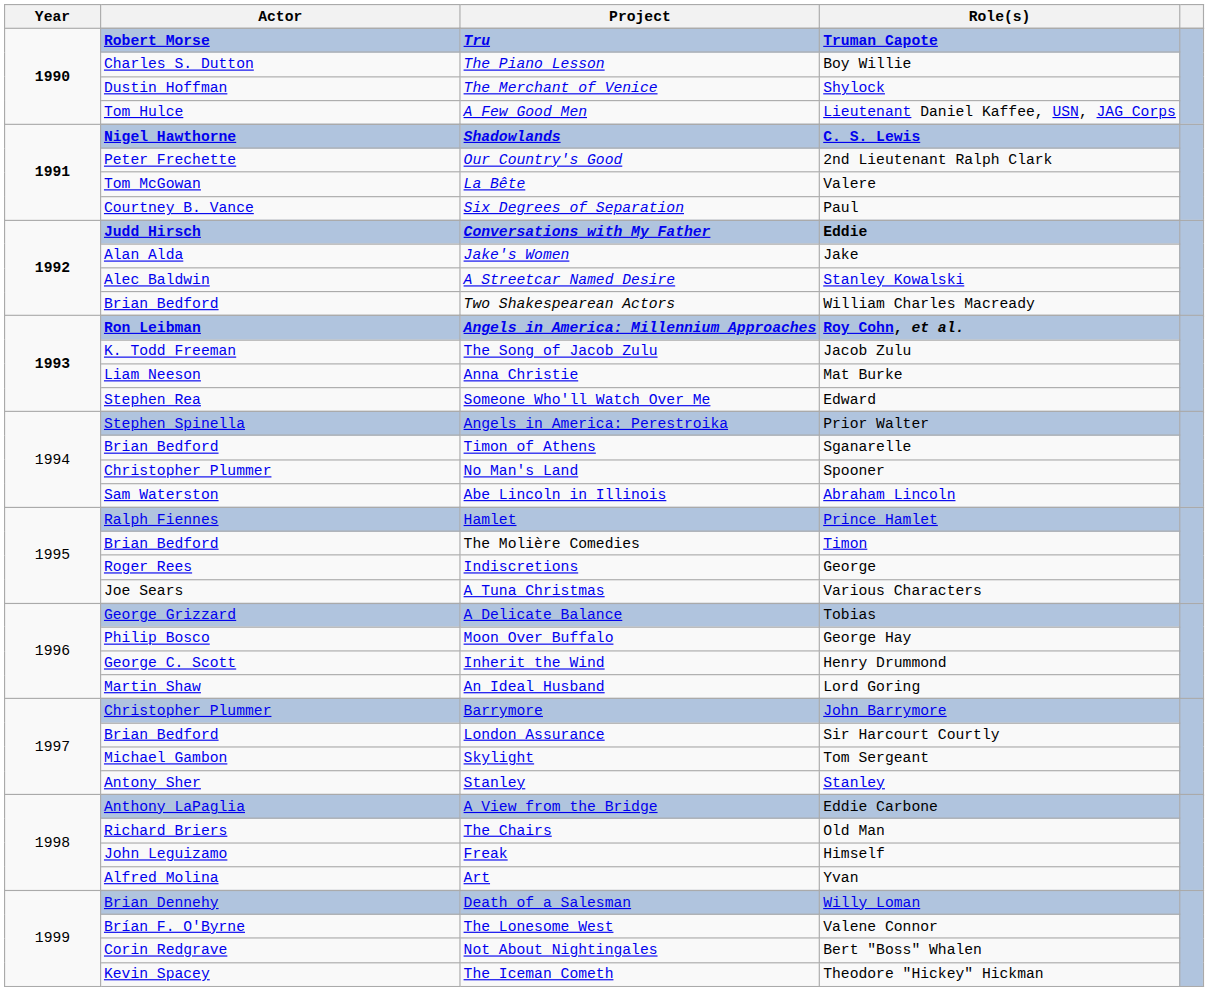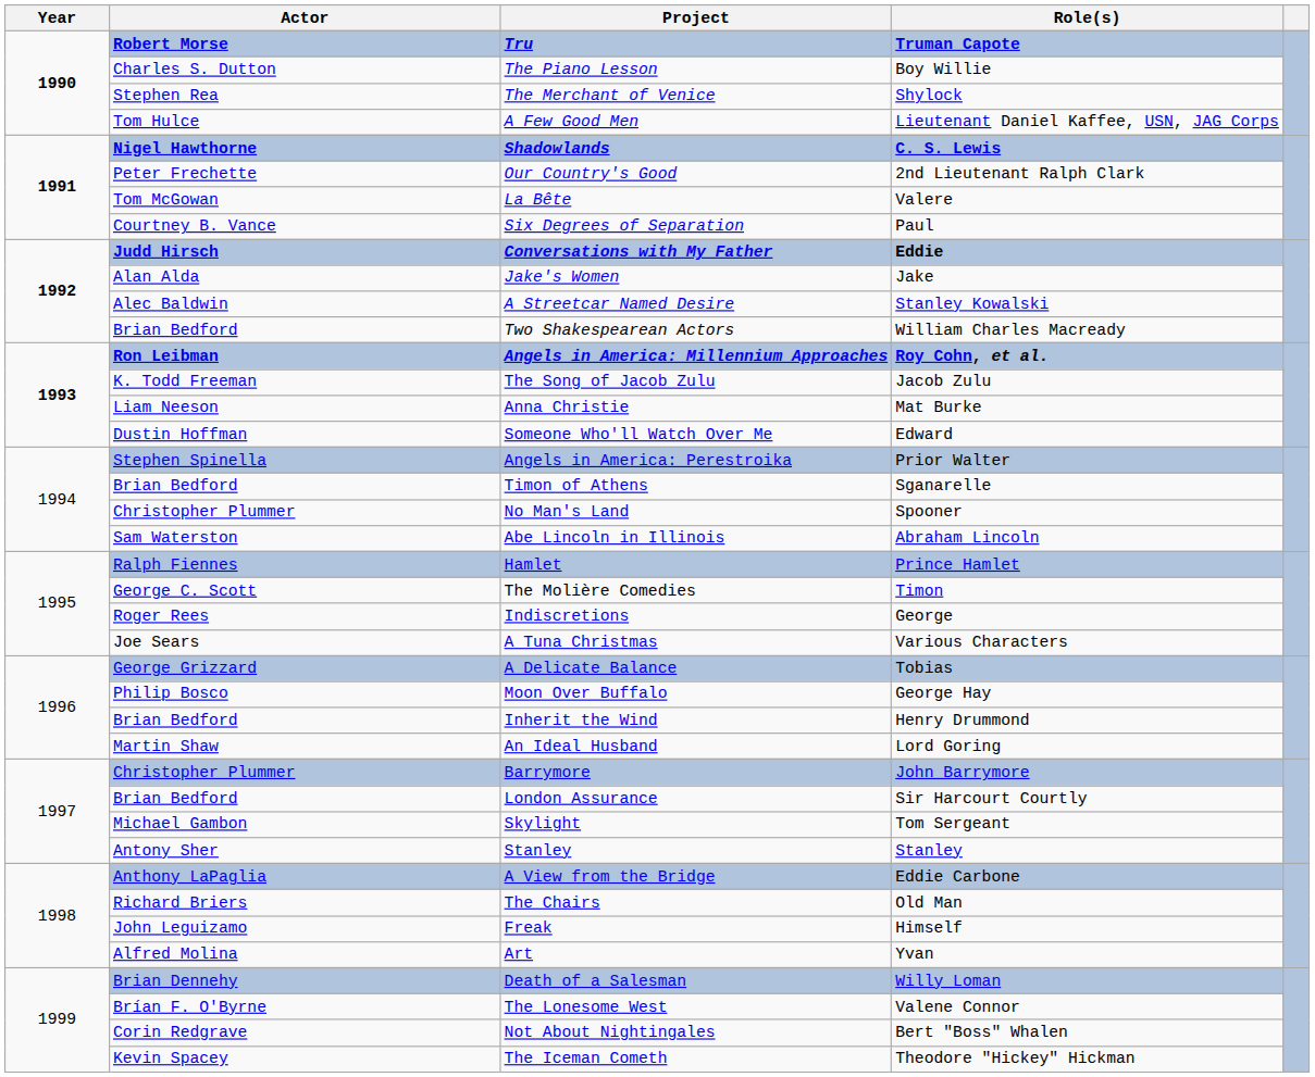The Merchant of Venice | Actor: Dustin Hoffman -> Stephen Rea
Someone Who'll Watch Over Me | Actor: Stephen Rea -> Dustin Hoffman
The Molière Comedies | Actor: Brian Bedford -> George C. Scott
Inherit the Wind | Actor: George C. Scott -> Brian Bedford
